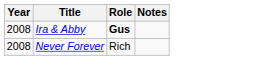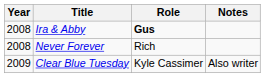+ row: 2009 | Clear Blue Tuesday | Kyle Cassimer | Also writer
